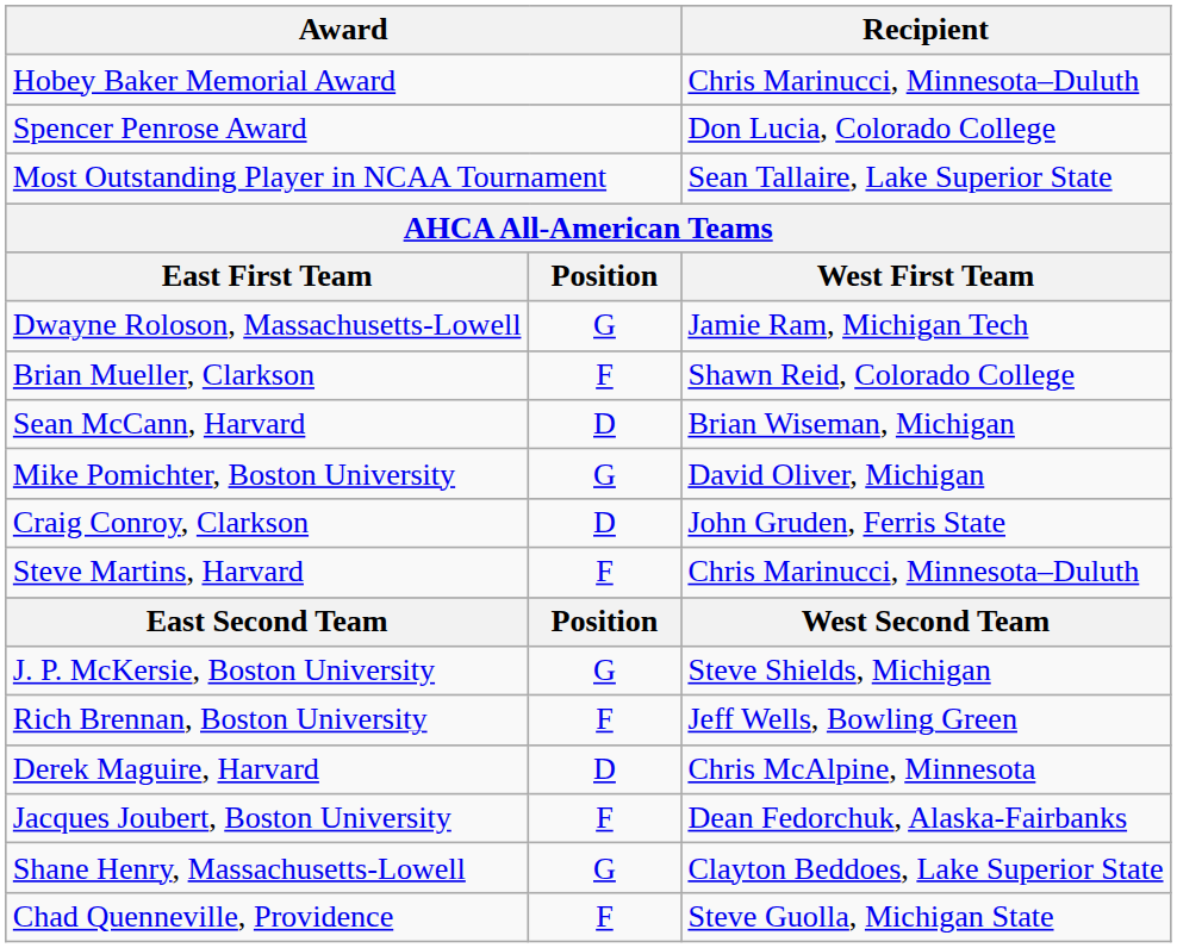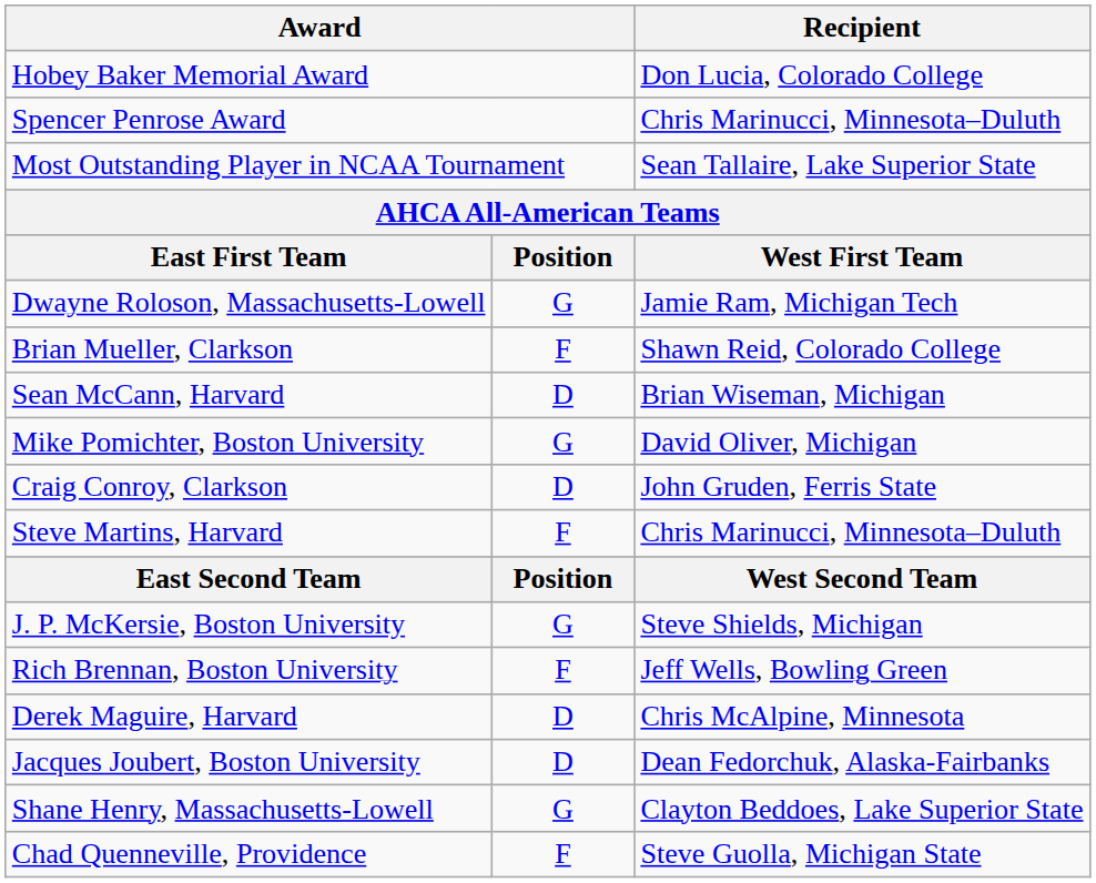Hobey Baker Memorial Award | Recipient: Chris Marinucci, Minnesota–Duluth -> Don Lucia, Colorado College
Spencer Penrose Award | Recipient: Don Lucia, Colorado College -> Chris Marinucci, Minnesota–Duluth
Jacques Joubert, Boston University | column 2: F -> D
